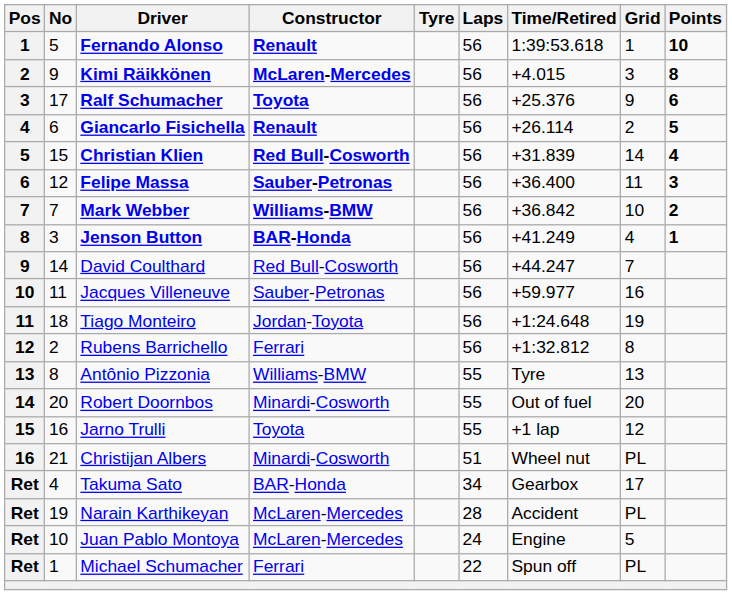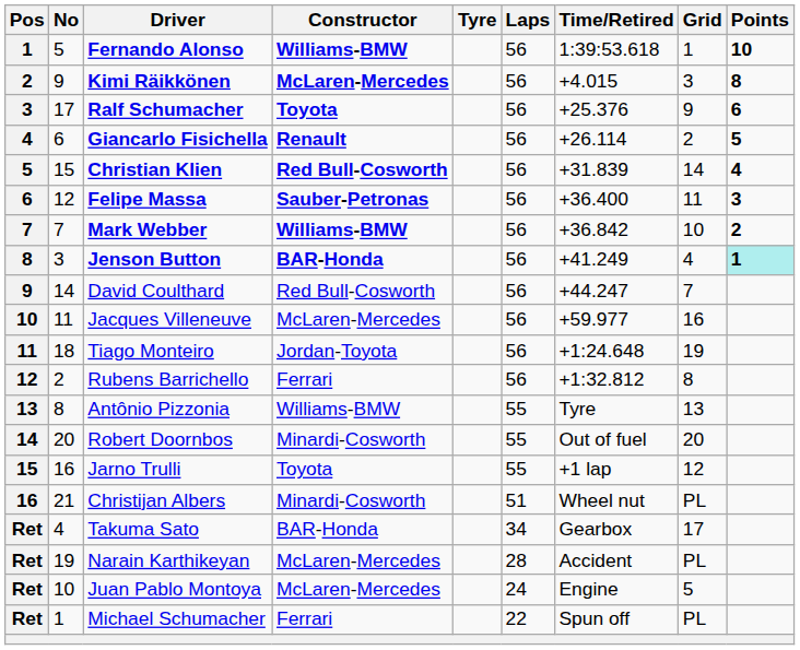Fernando Alonso | Constructor: Renault -> Williams-BMW
Jenson Button | Points: no background -> paleturquoise background
Jacques Villeneuve | Constructor: Sauber-Petronas -> McLaren-Mercedes
